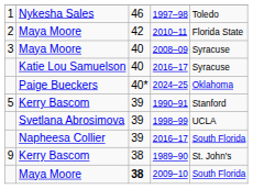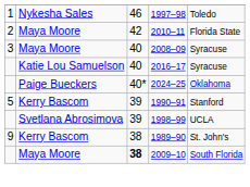- row: Napheesa Collier | 39 | 2016–17 | South Florida
